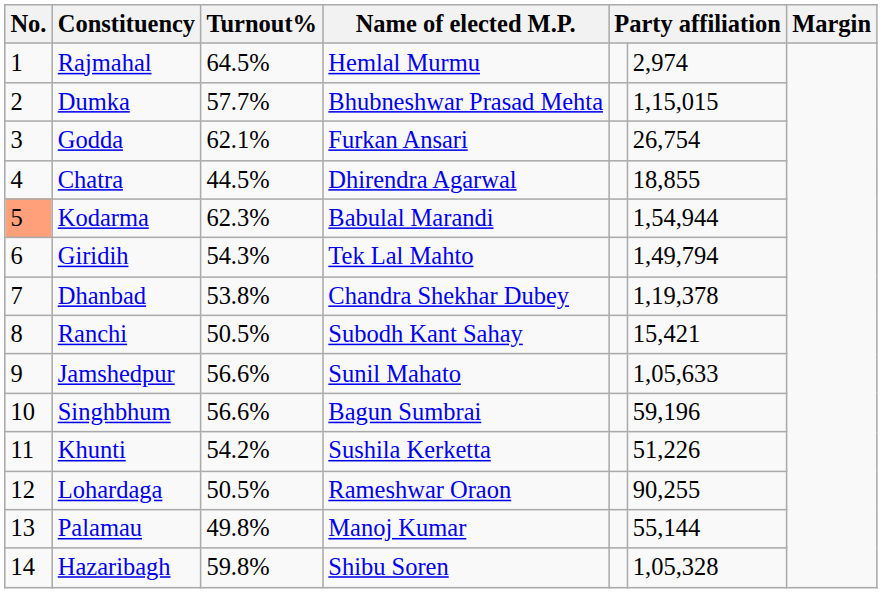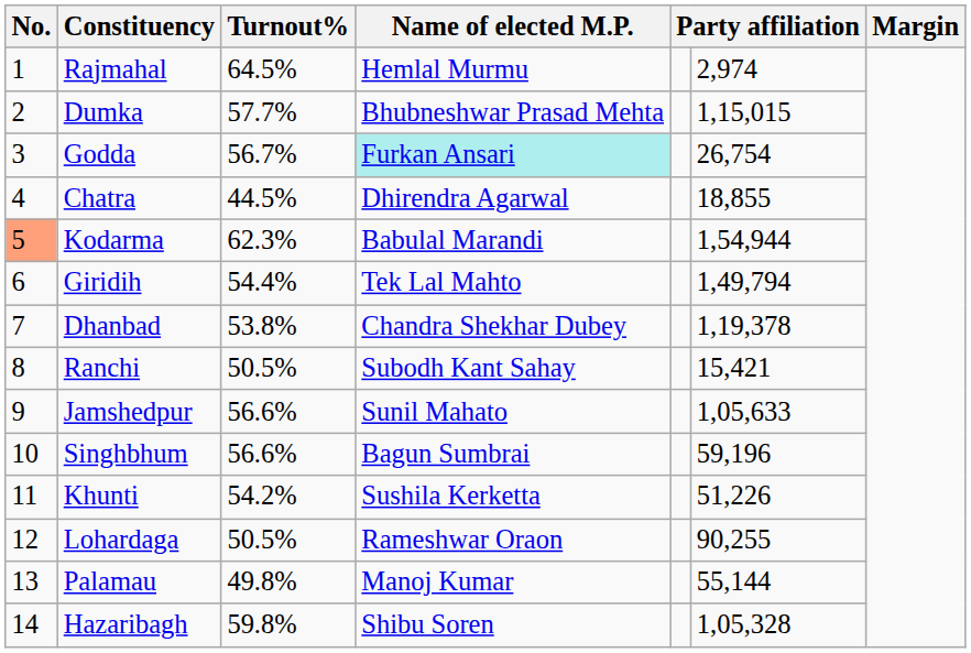Godda | Turnout%: 62.1% -> 56.7%
Godda | Name of elected M.P.: no background -> paleturquoise background
Giridih | Turnout%: 54.3% -> 54.4%
